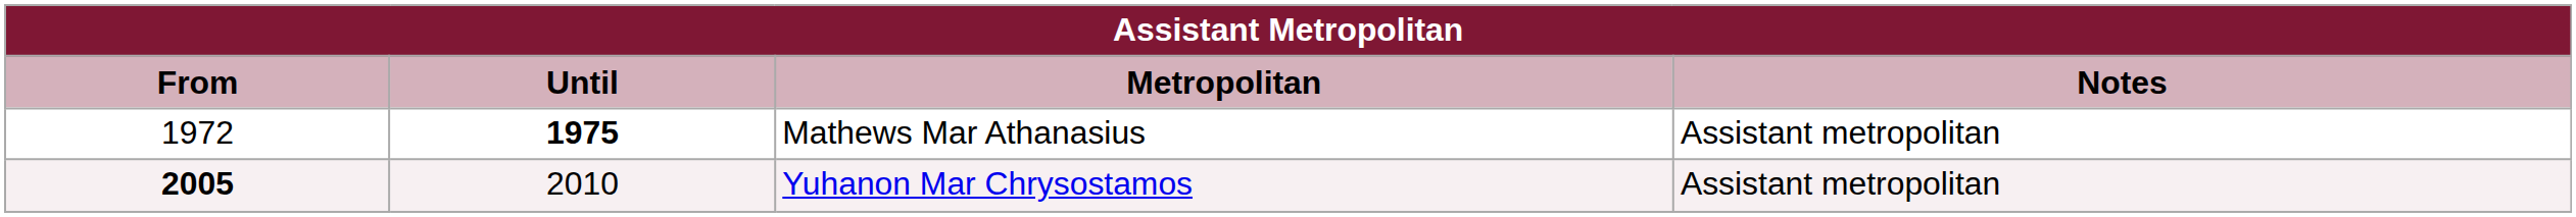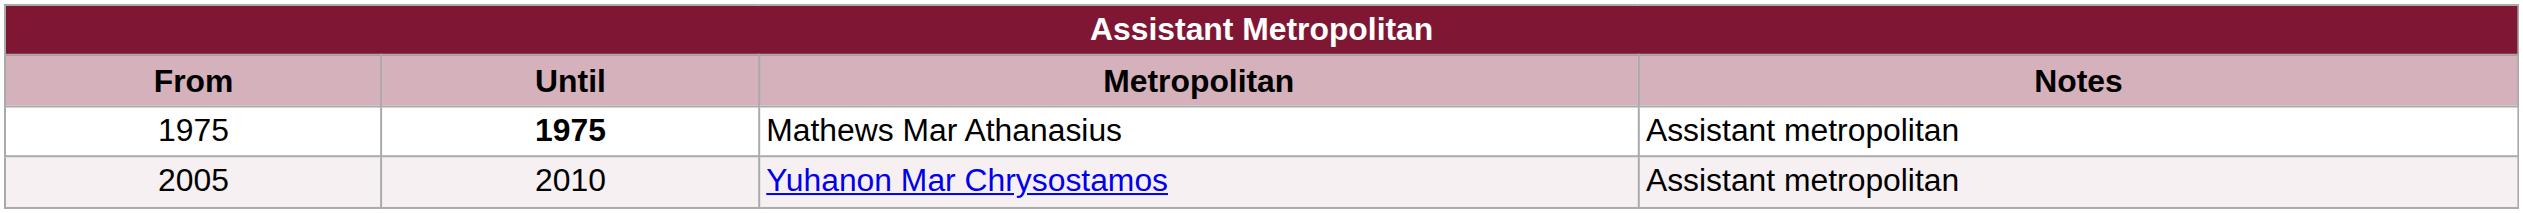Mathews Mar Athanasius | From: 1972 -> 1975
Yuhanon Mar Chrysostamos | From: bold -> normal
